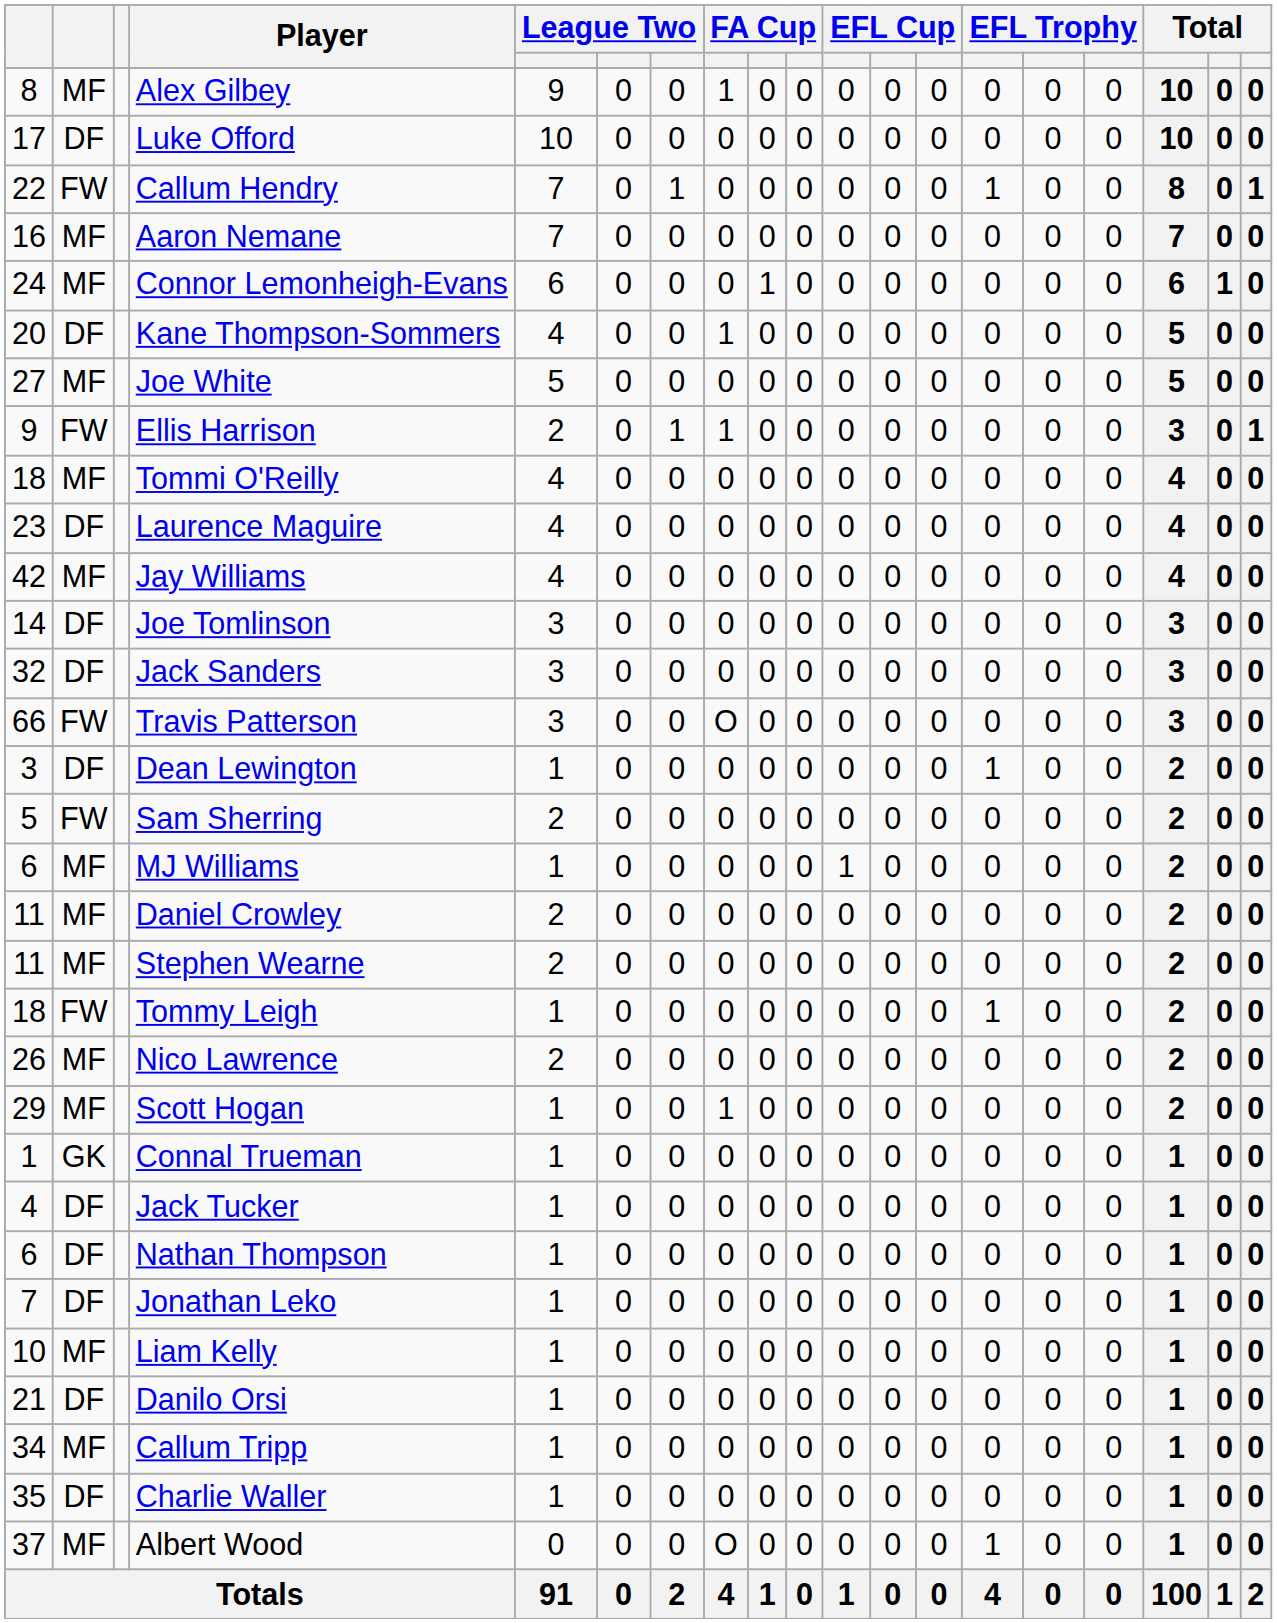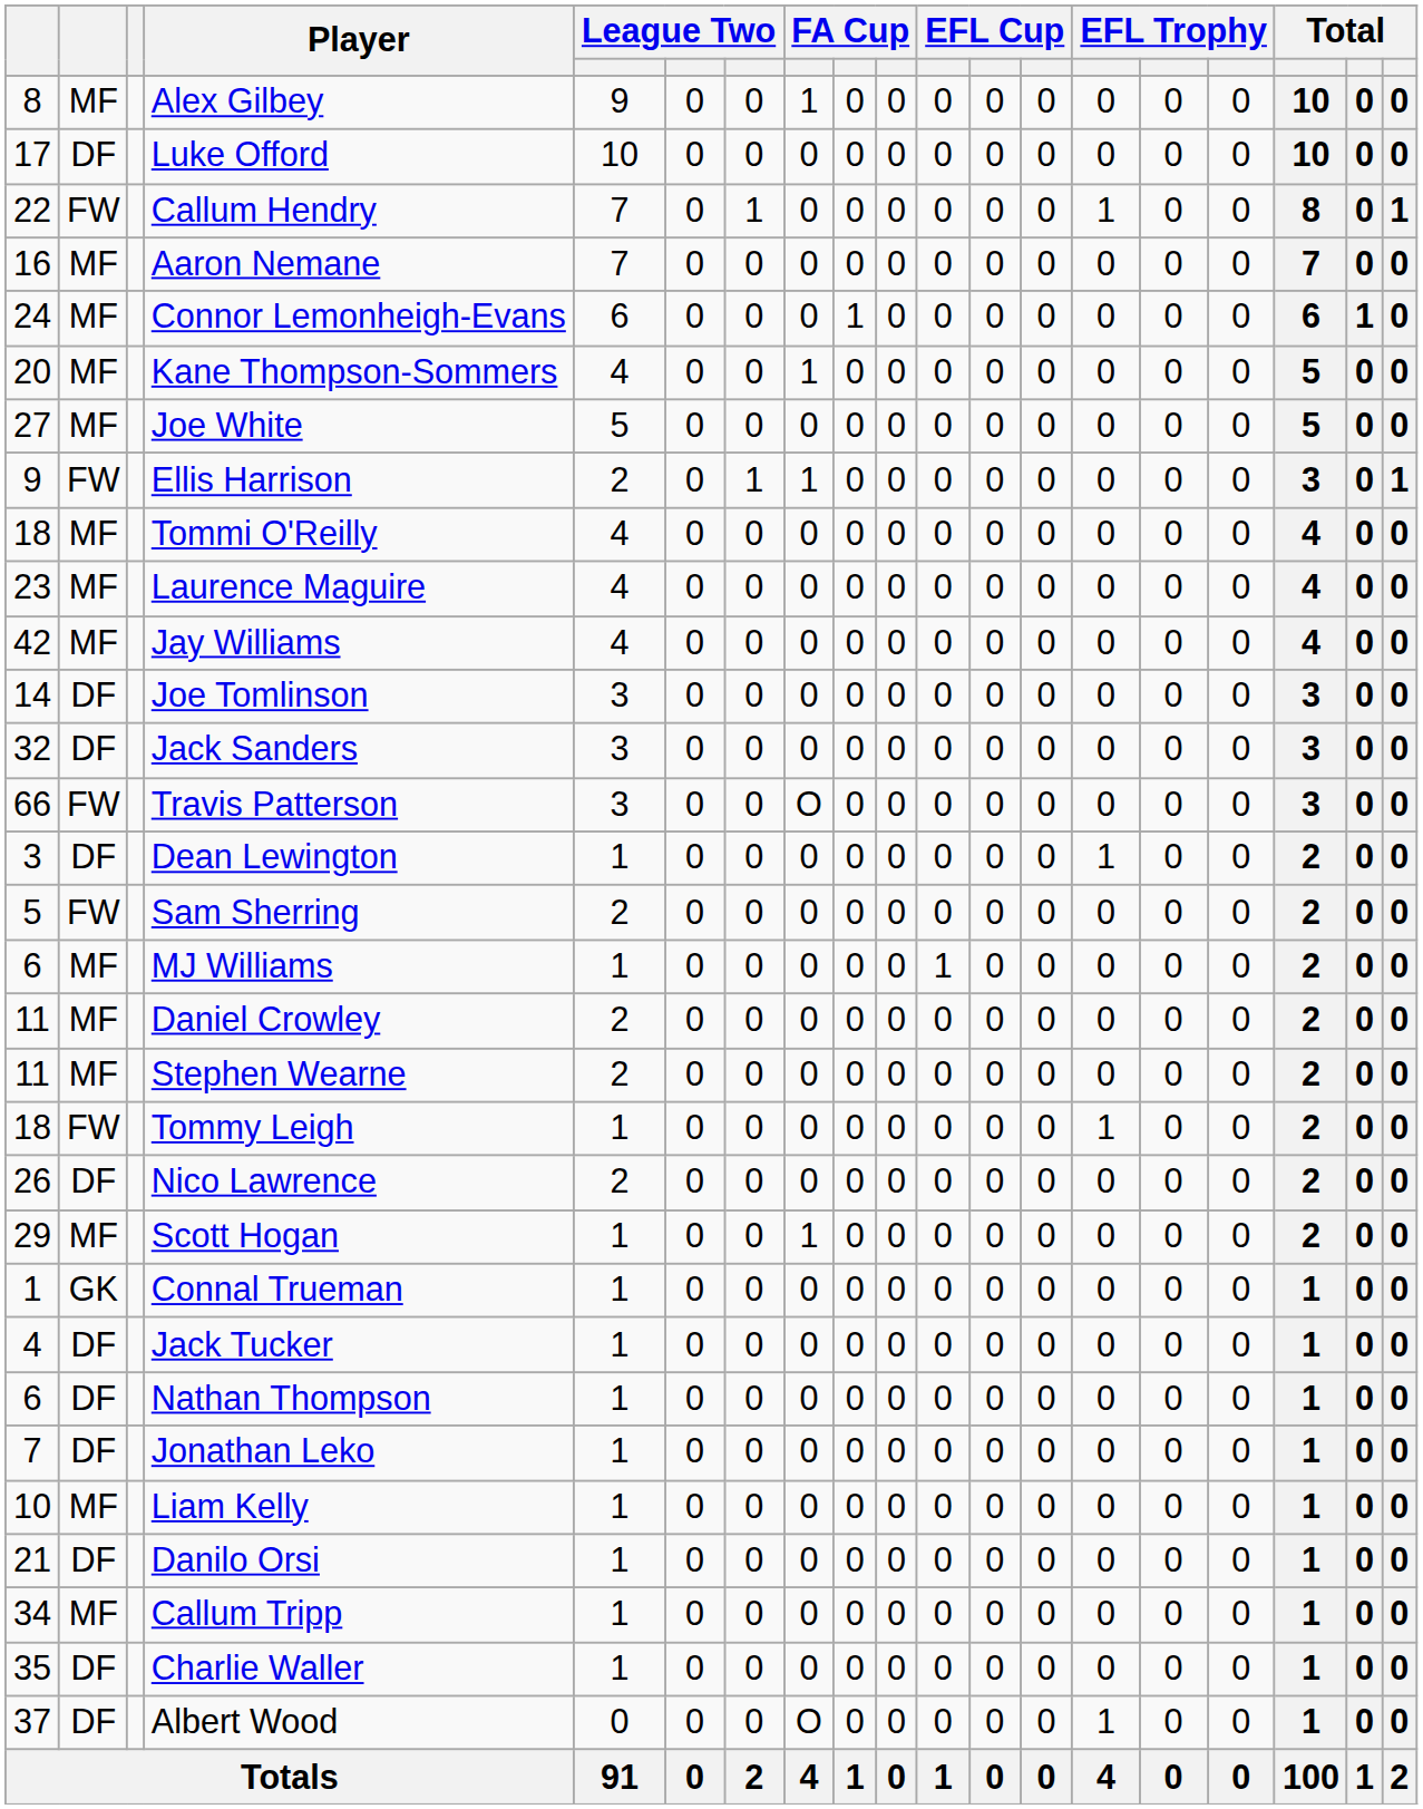Kane Thompson-Sommers | column 2: DF -> MF
Laurence Maguire | column 2: DF -> MF
Nico Lawrence | column 2: MF -> DF
Albert Wood | column 2: MF -> DF
